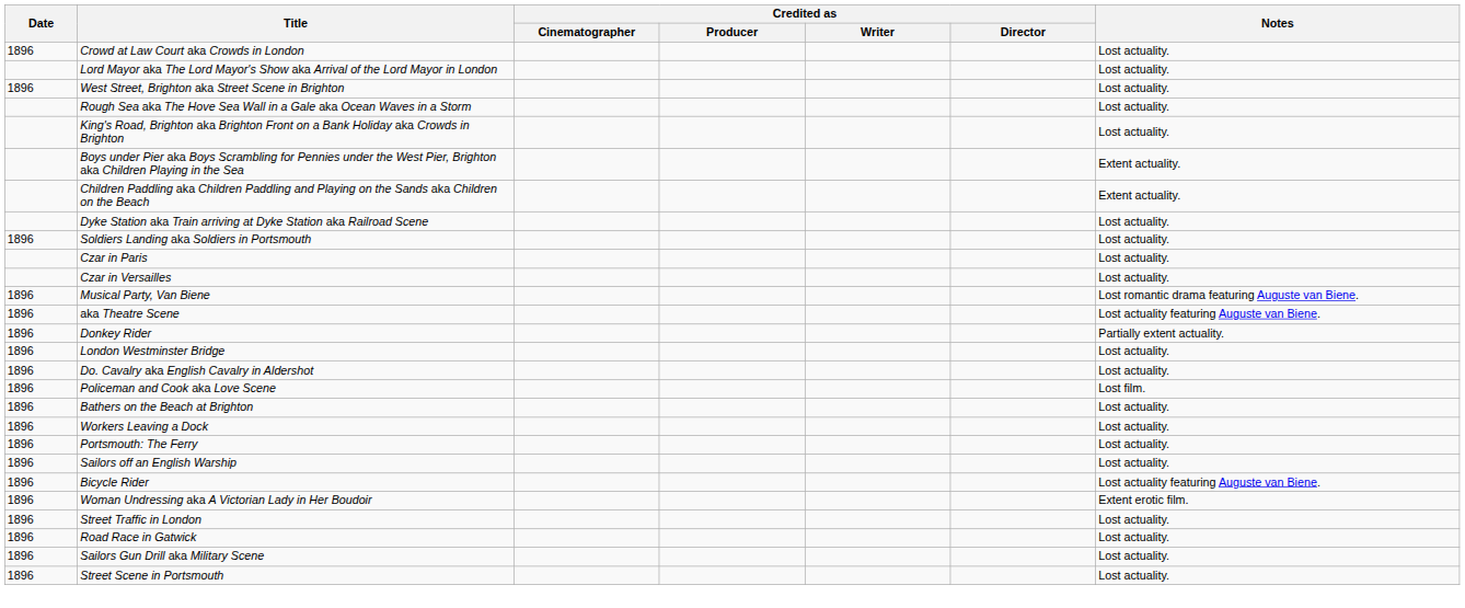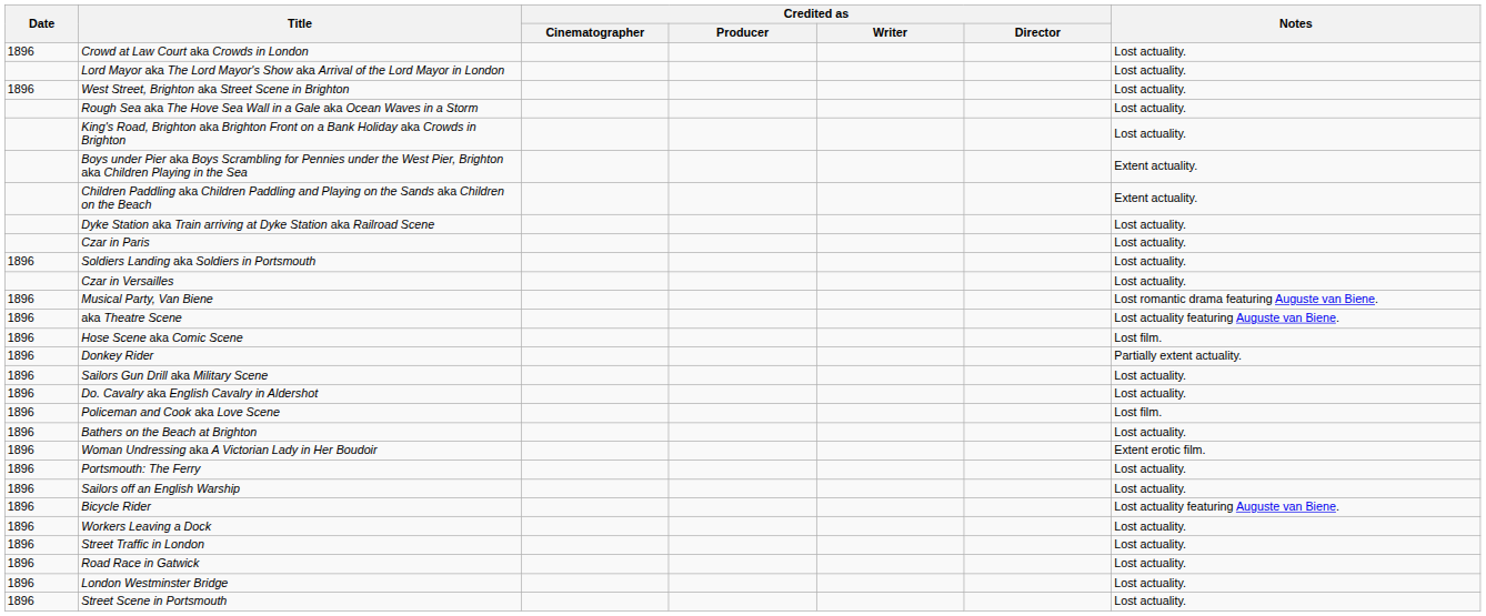rows swapped: Soldiers Landing aka Soldiers in Portsmouth <-> Czar in Paris
+ row: 1896 | Hose Scene aka Comic Scene | Lost film.
rows swapped: Sailors Gun Drill aka Military Scene <-> London Westminster Bridge
rows swapped: Woman Undressing aka A Victorian Lady in Her Boudoir <-> Workers Leaving a Dock
